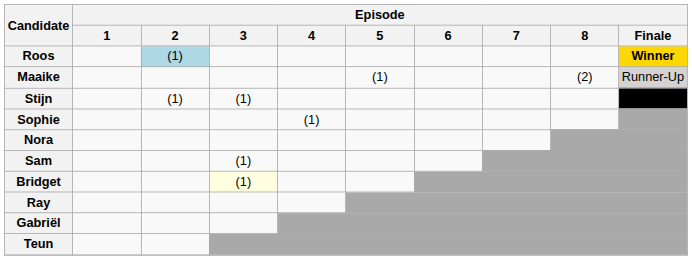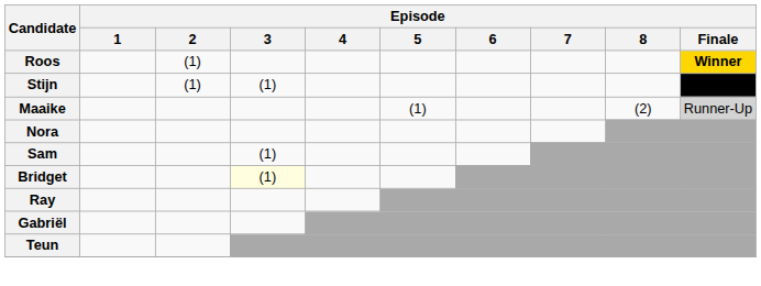Roos | Episode / 2: lightblue background -> no background
rows swapped: Stijn <-> Maaike
- row: Sophie | (1)
